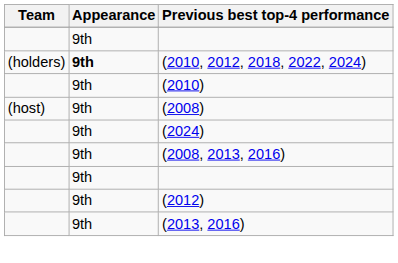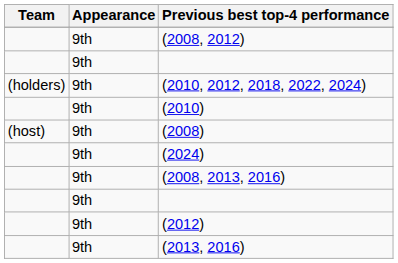+ row: 9th | (2008, 2012)
(2010, 2012, 2018, 2022, 2024) | Appearance: bold -> normal
